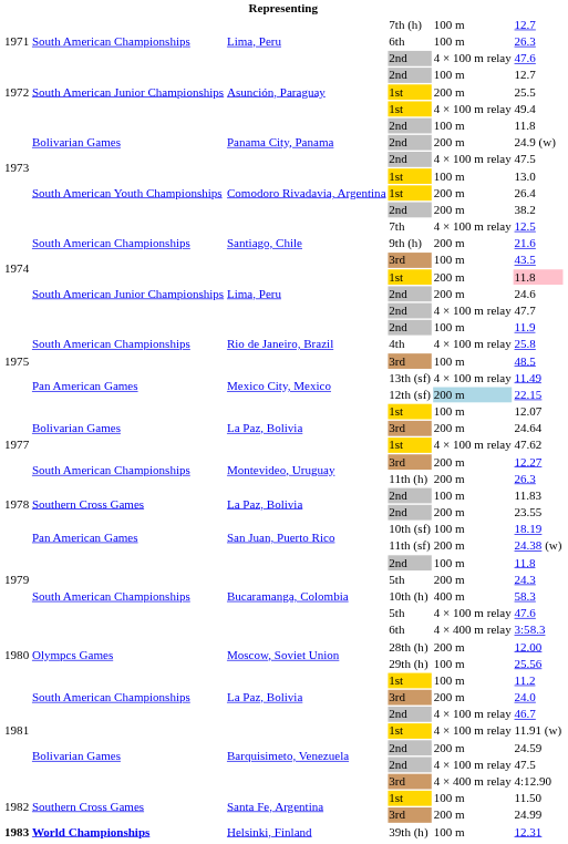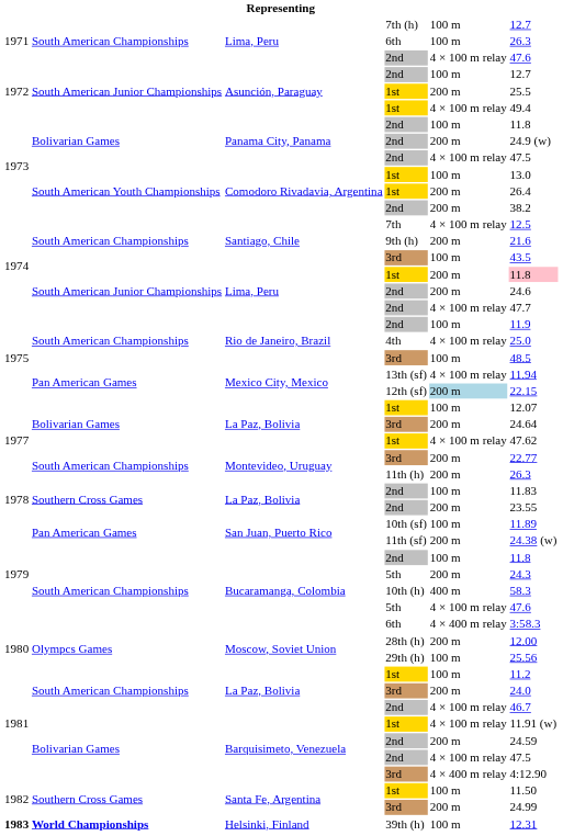4th | column 6: 25.8 -> 25.0
13th (sf) | column 6: 11.49 -> 11.94
Montevideo, Uruguay / 3rd | column 6: 12.27 -> 22.77
10th (sf) | column 6: 18.19 -> 11.89
